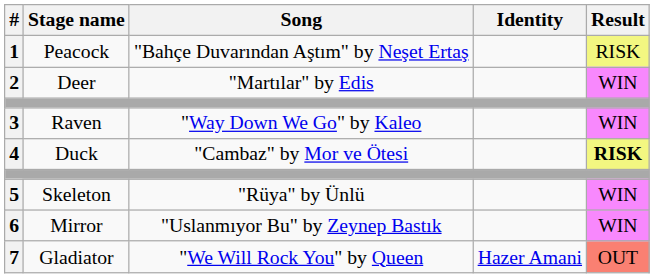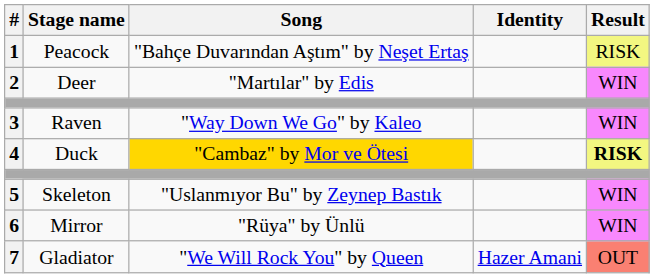4 | Song: no background -> gold background
5 | Song: "Rüya" by Ünlü -> "Uslanmıyor Bu" by Zeynep Bastık
6 | Song: "Uslanmıyor Bu" by Zeynep Bastık -> "Rüya" by Ünlü
